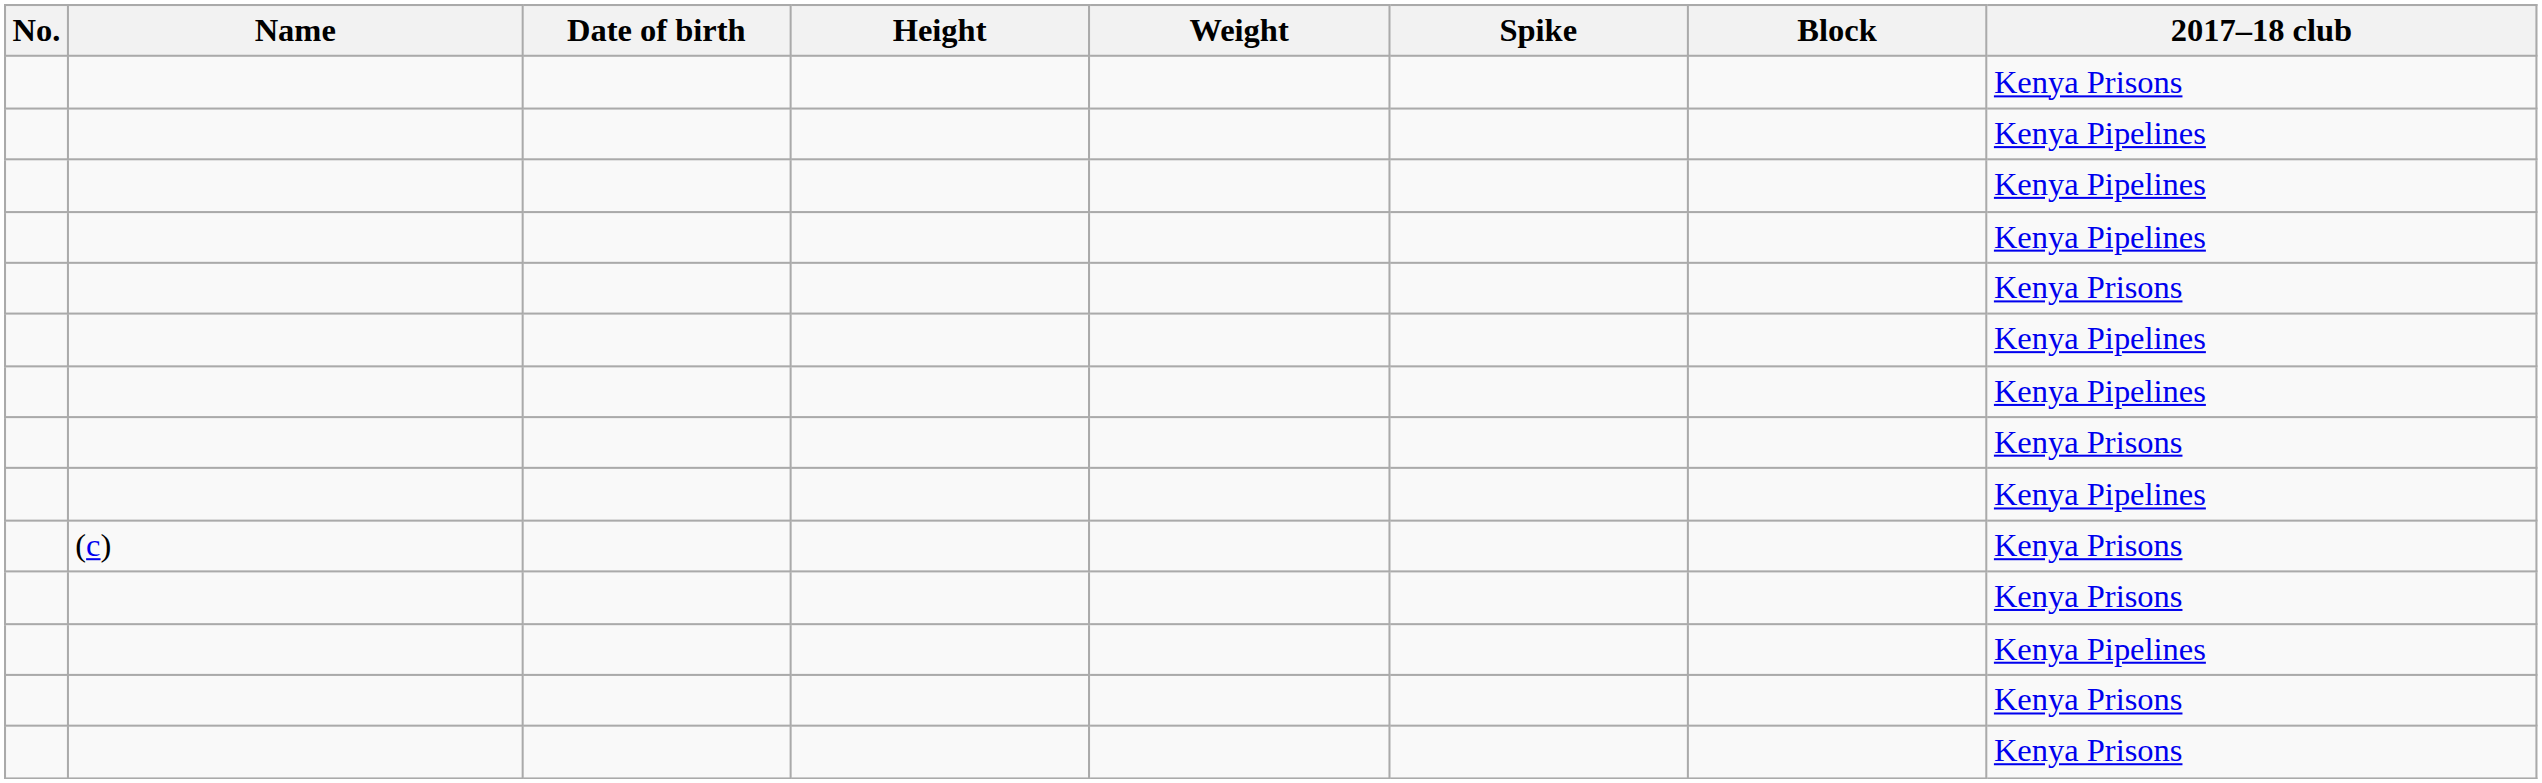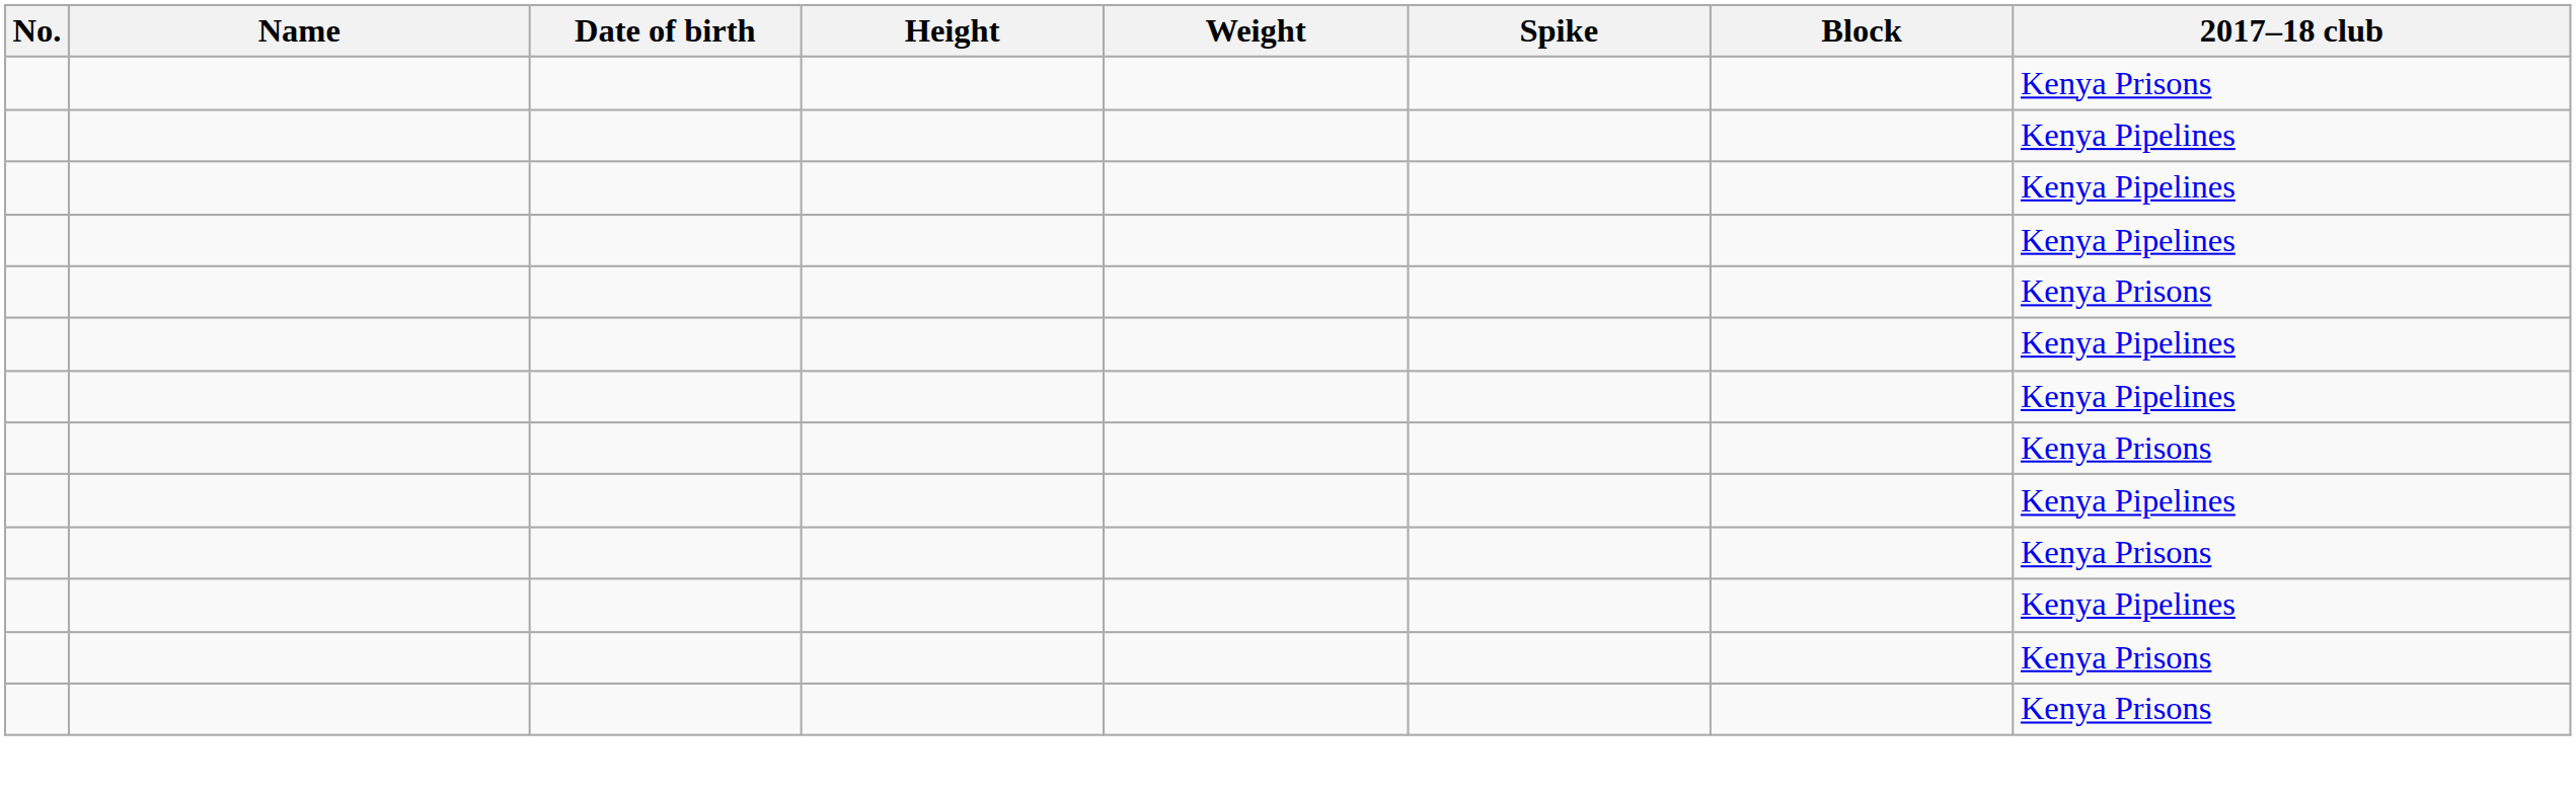- row: (c) | Kenya Prisons
